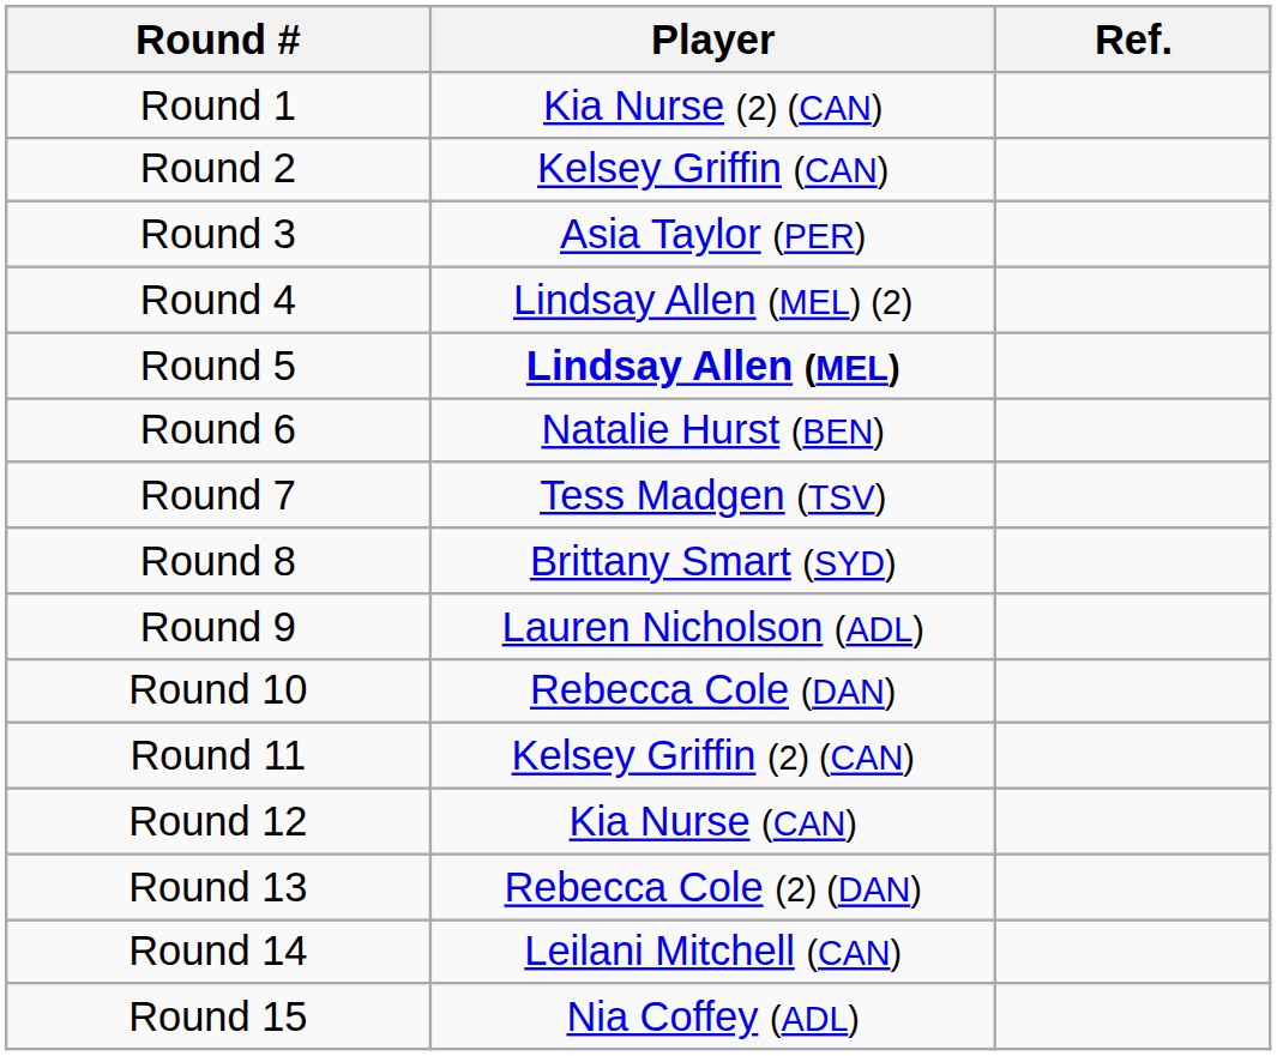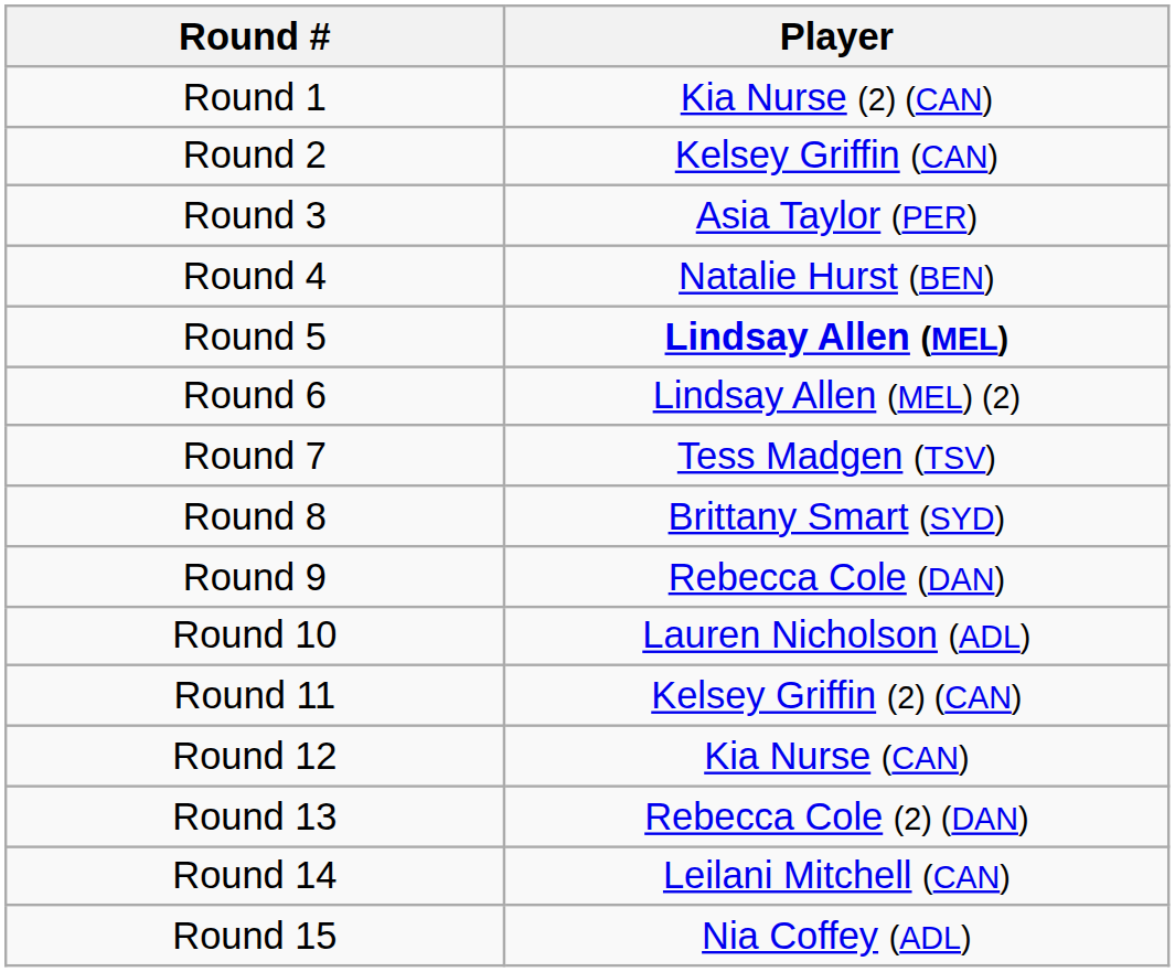- column: Ref.
Round 4 | Player: Lindsay Allen (MEL) (2) -> Natalie Hurst (BEN)
Round 6 | Player: Natalie Hurst (BEN) -> Lindsay Allen (MEL) (2)
Round 9 | Player: Lauren Nicholson (ADL) -> Rebecca Cole (DAN)
Round 10 | Player: Rebecca Cole (DAN) -> Lauren Nicholson (ADL)
